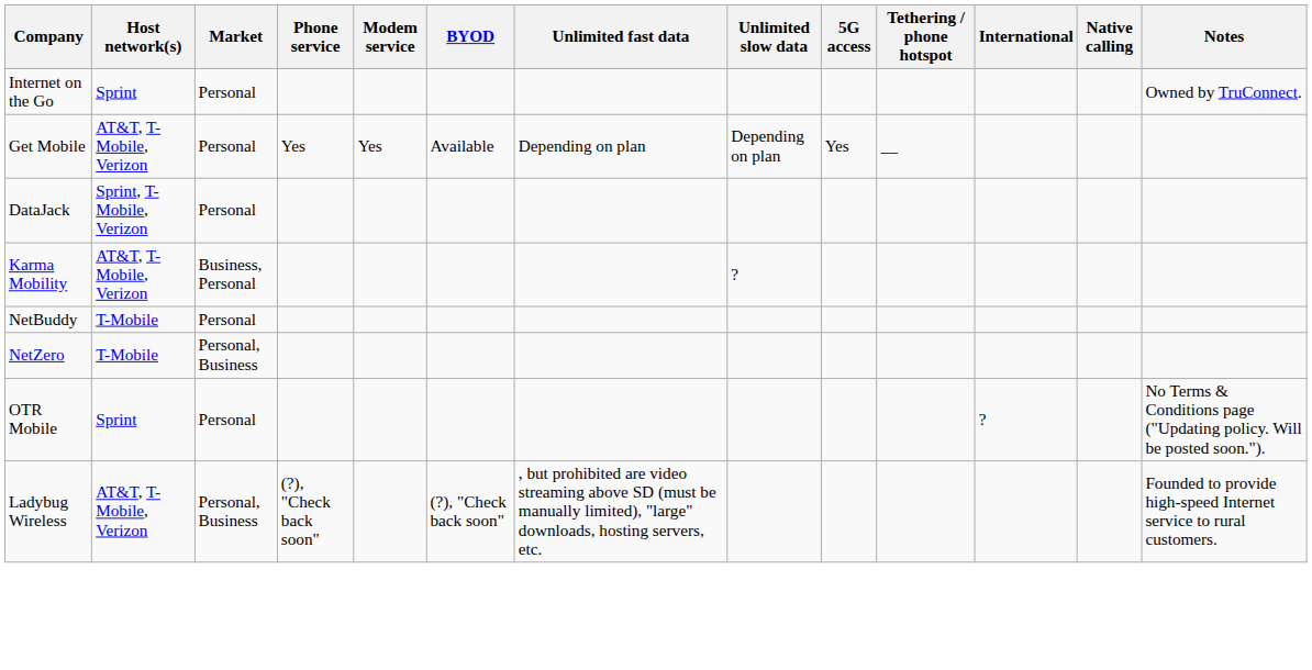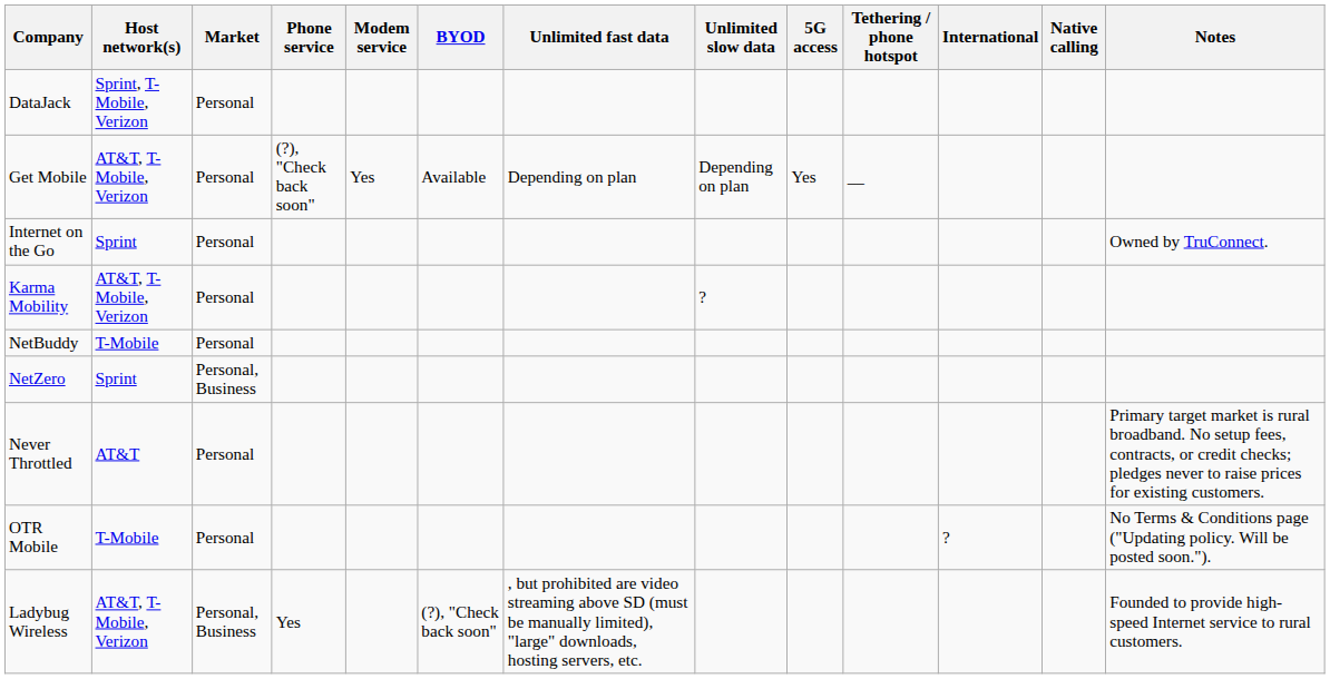rows swapped: DataJack <-> Internet on the Go
Get Mobile | Phone service: Yes -> (?), "Check back soon"
Karma Mobility | Market: Business, Personal -> Personal
NetZero | Host network(s): T-Mobile -> Sprint
+ row: Never Throttled | AT&T | Personal | Primary target market is rural broadband. No setup fees, contracts, or credit checks; pledges never to raise prices for existing customers.
OTR Mobile | Host network(s): Sprint -> T-Mobile
Ladybug Wireless | Phone service: (?), "Check back soon" -> Yes
